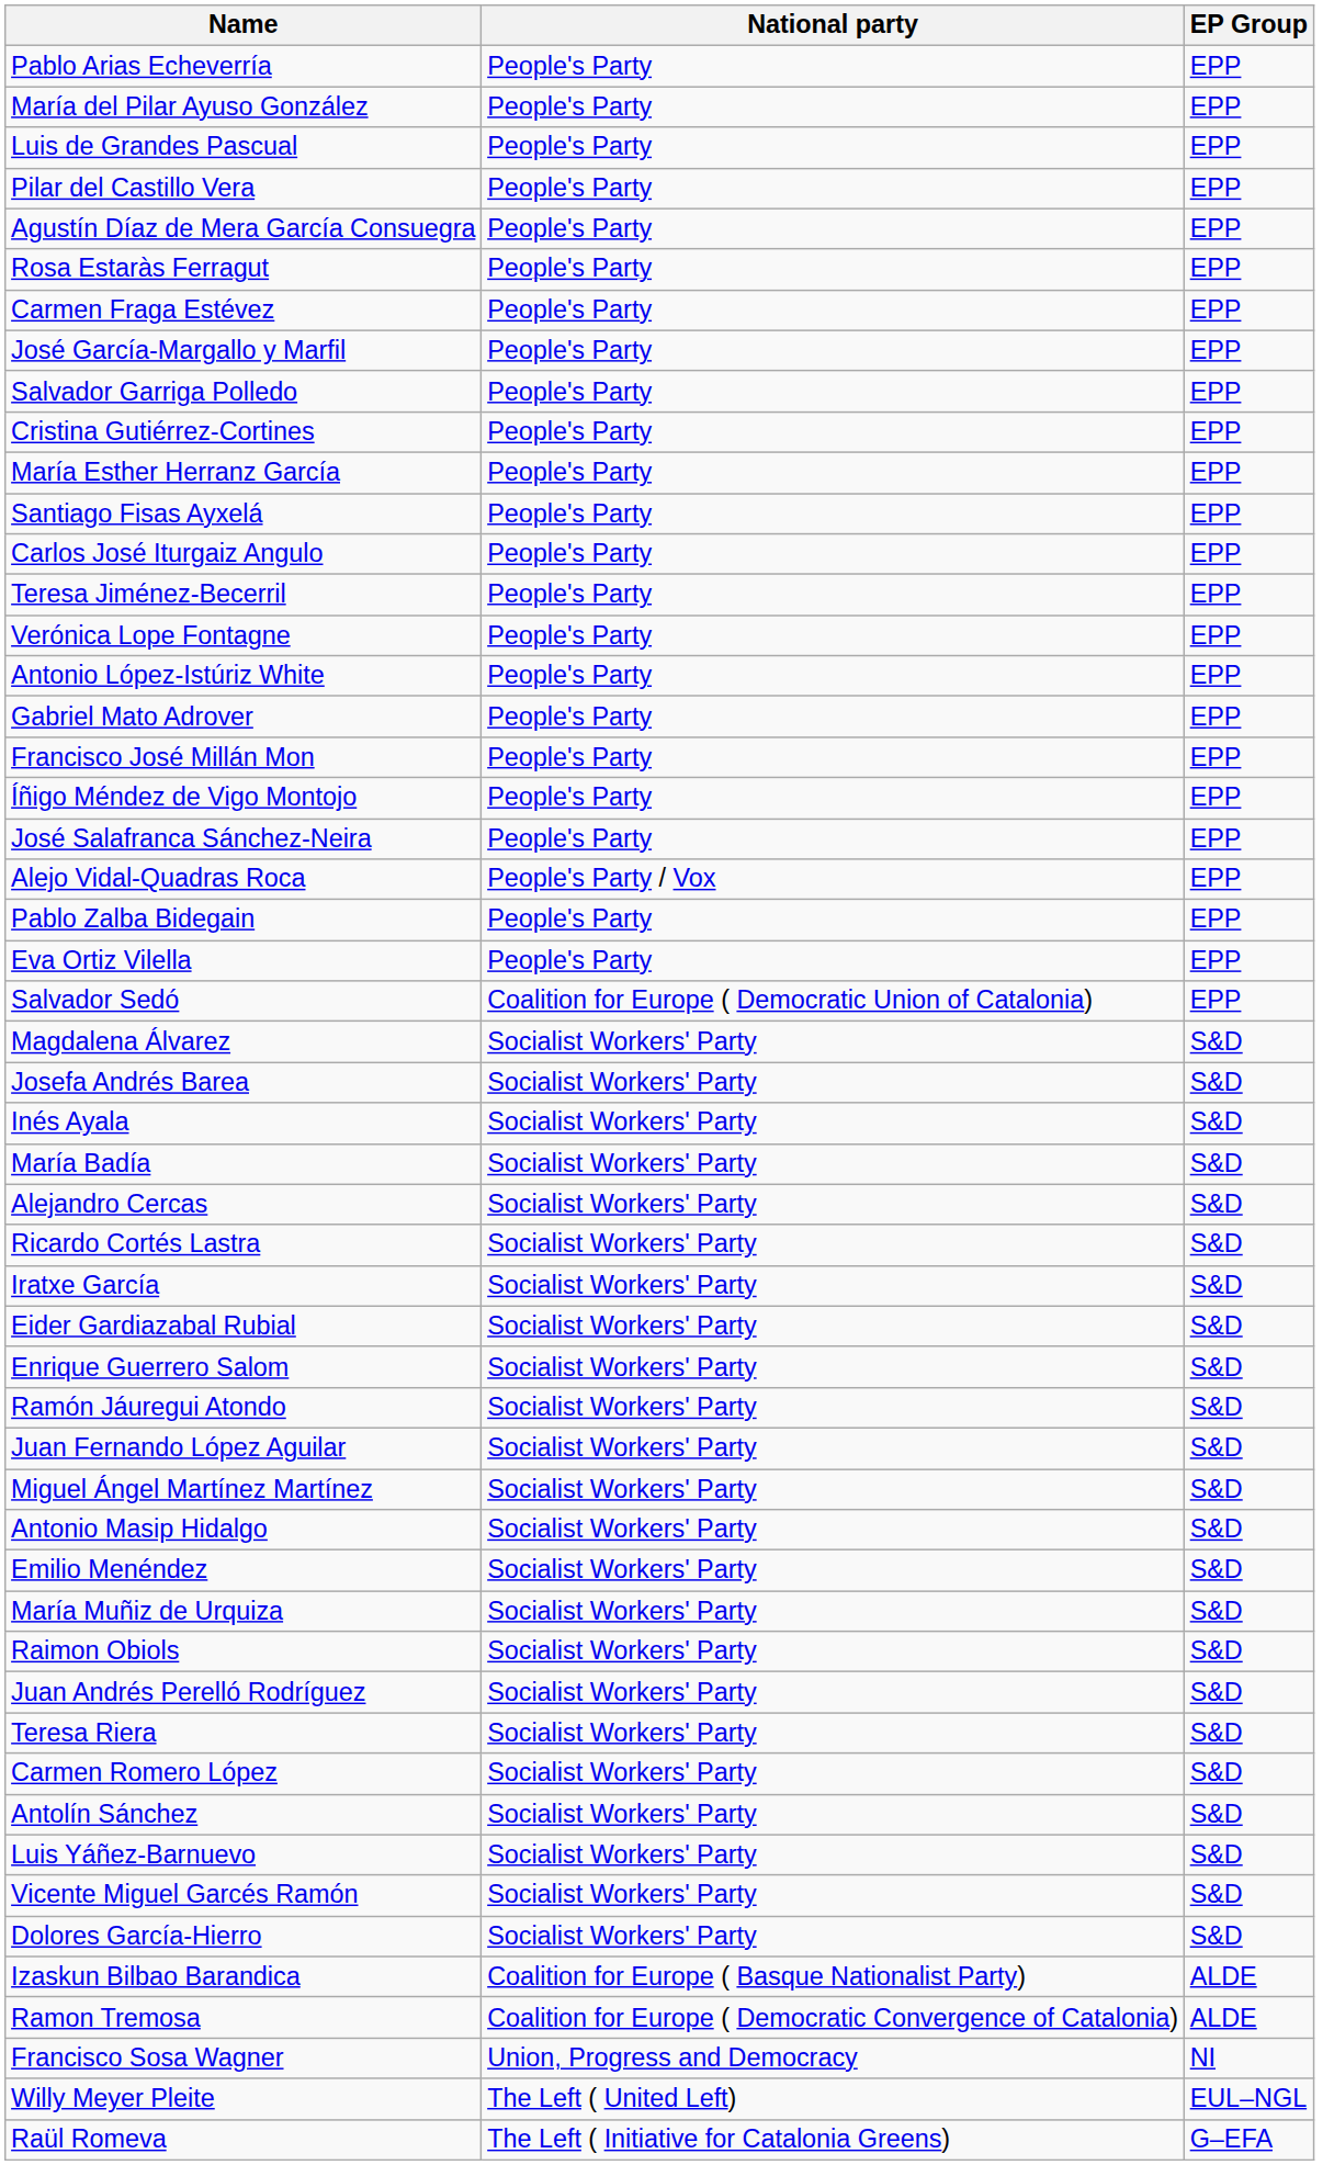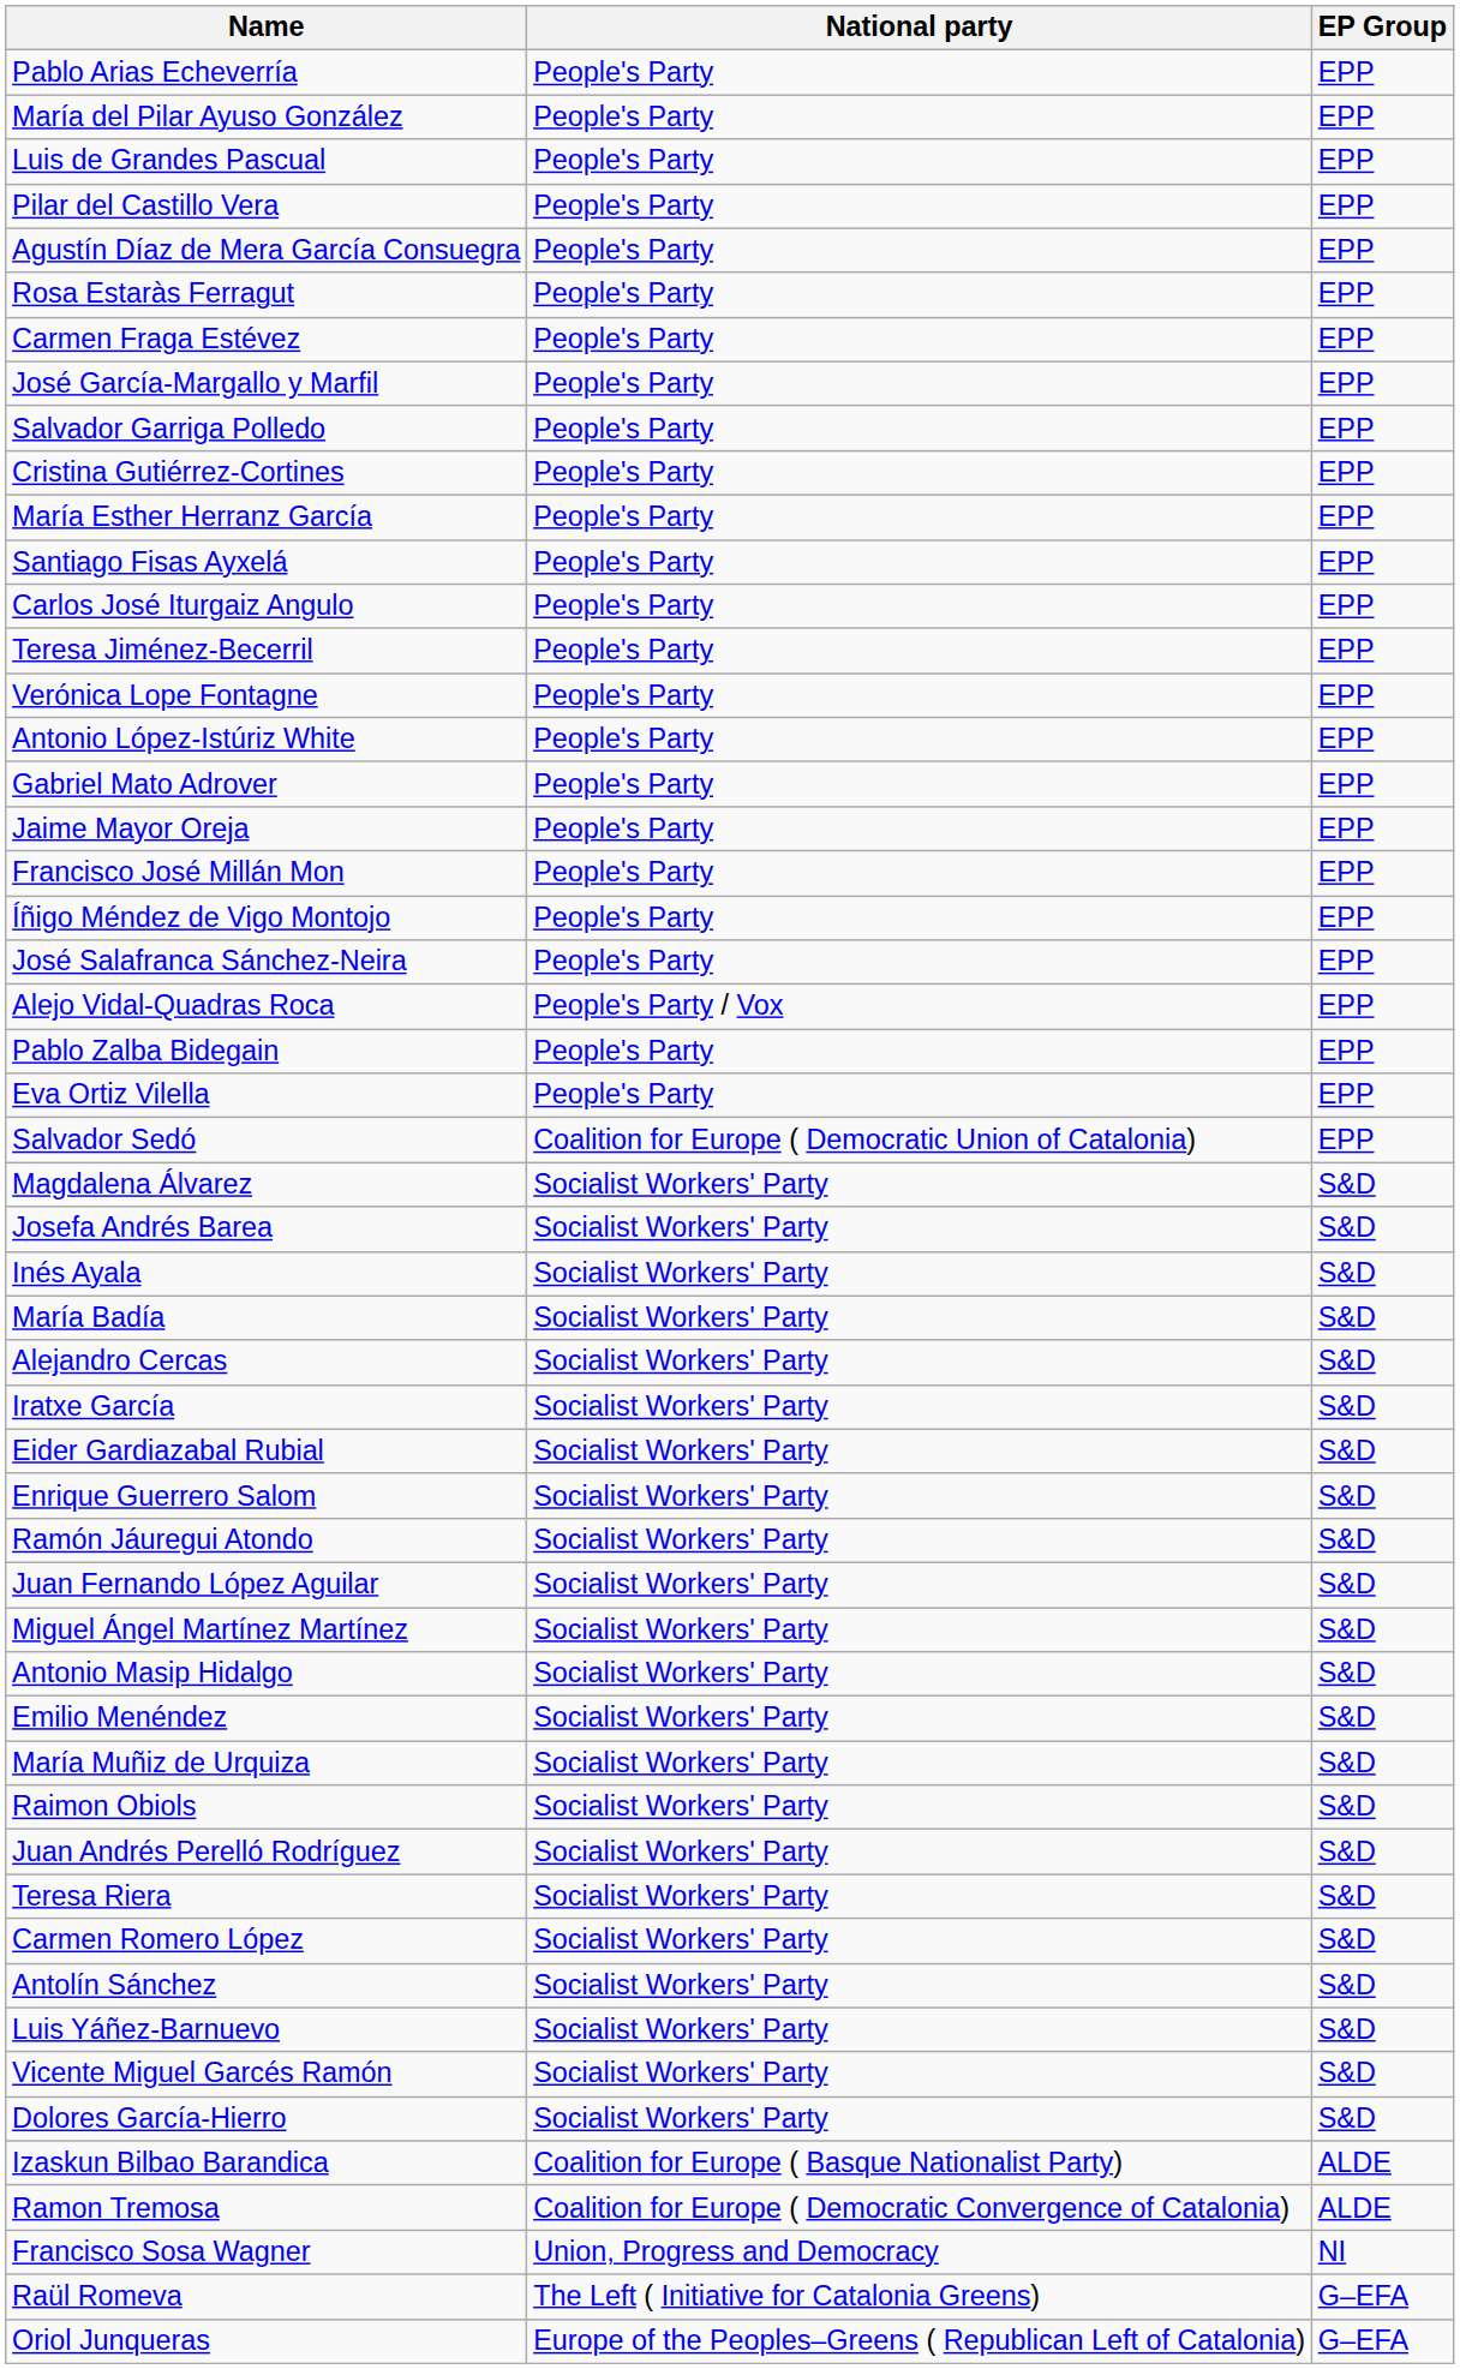+ row: Jaime Mayor Oreja | People's Party | EPP
- row: Ricardo Cortés Lastra | Socialist Workers' Party | S&D
- row: Willy Meyer Pleite | The Left ( United Left) | EUL–NGL
+ row: Oriol Junqueras | Europe of the Peoples–Greens ( Republican Left of Catalonia) | G–EFA
